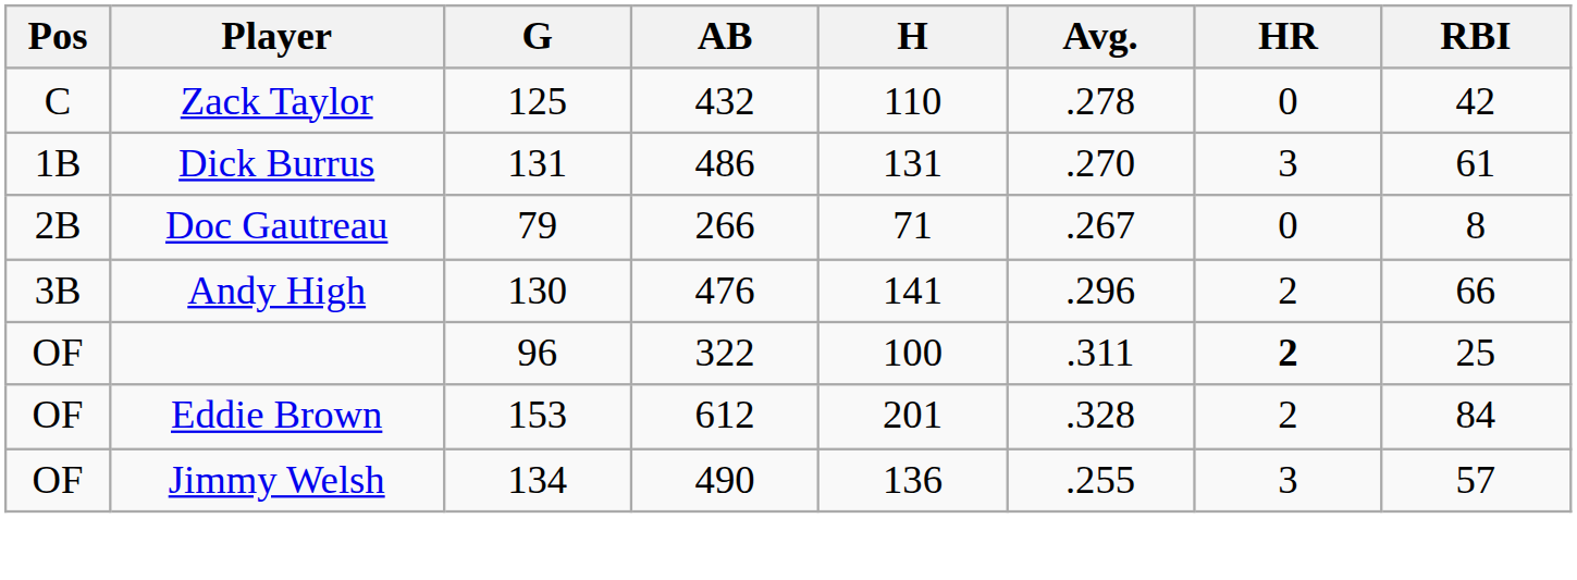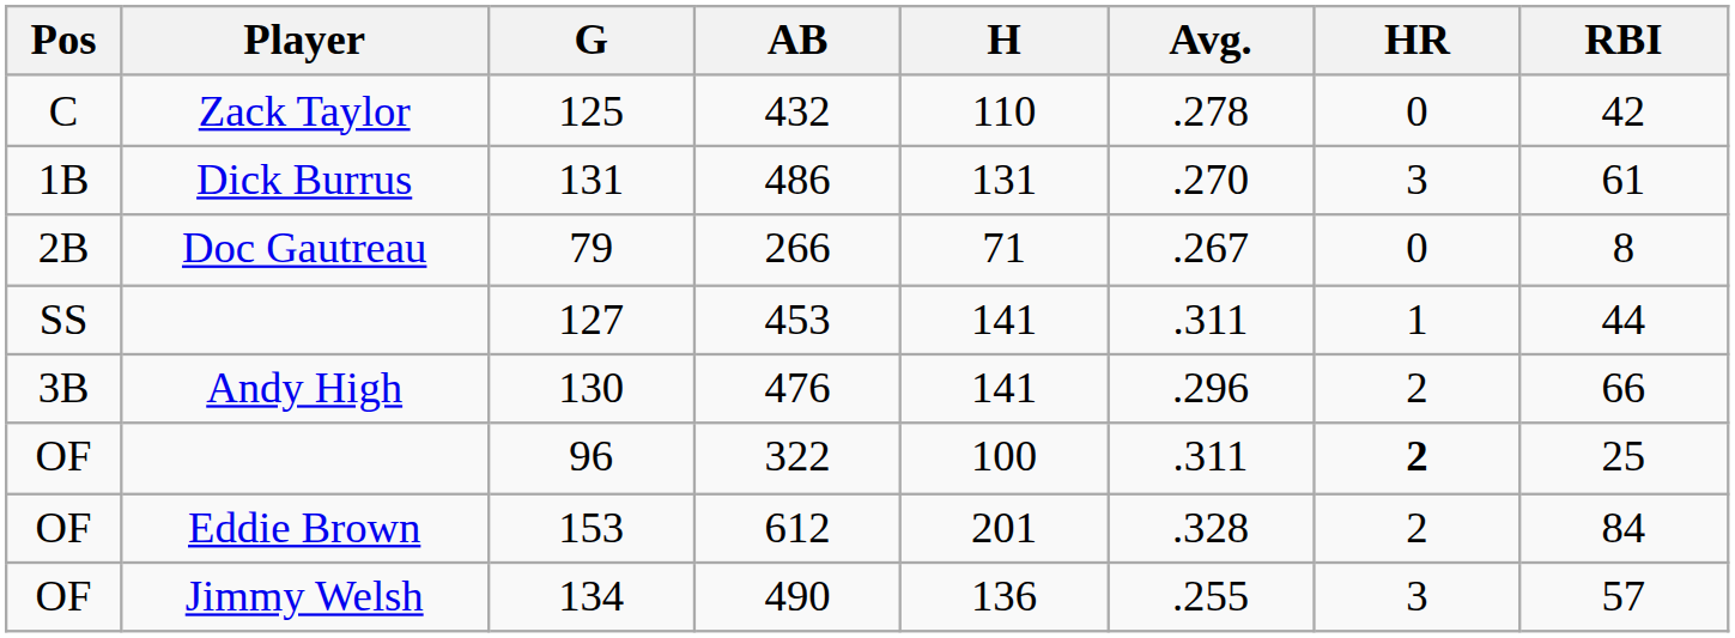+ row: SS | 127 | 453 | 141 | .311 | 1 | 44
